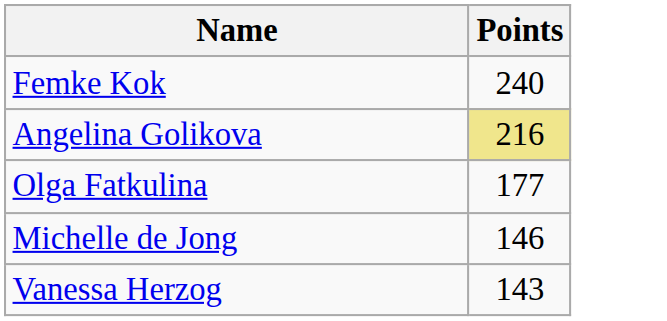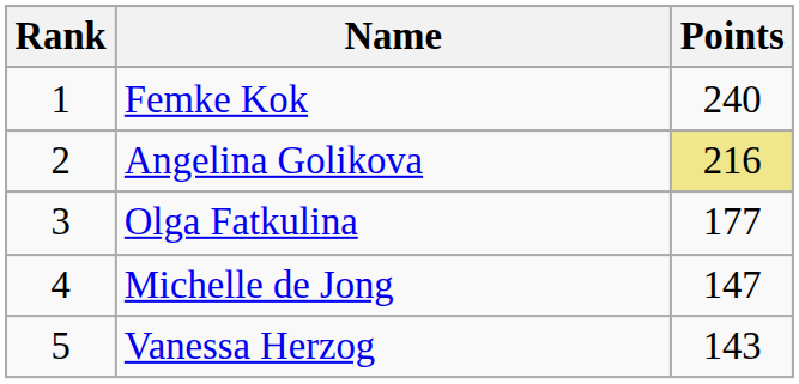+ column: Rank | 1 | 2 | 3 | 4 | 5
Michelle de Jong | Points: 146 -> 147
